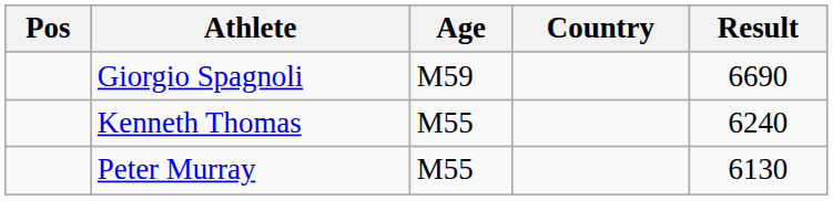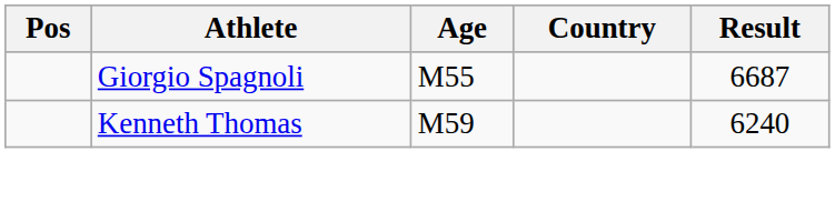Giorgio Spagnoli | Age: M59 -> M55
Giorgio Spagnoli | Result: 6690 -> 6687
Kenneth Thomas | Age: M55 -> M59
- row: Peter Murray | M55 | 6130
